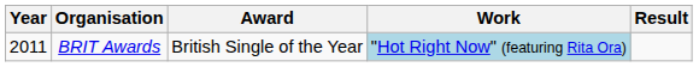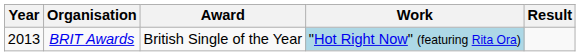BRIT Awards | Year: 2011 -> 2013
